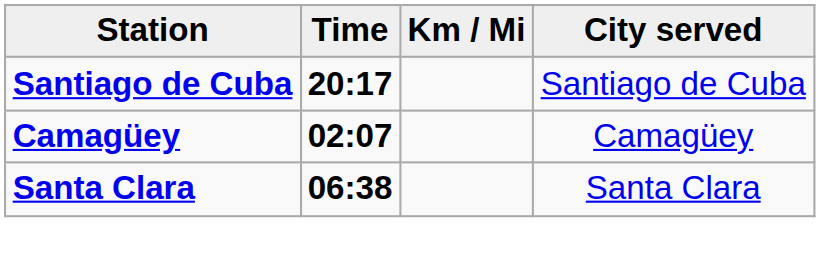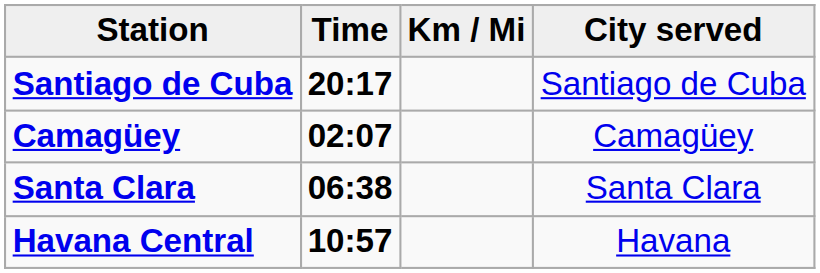+ row: Havana Central | 10:57 | Havana
